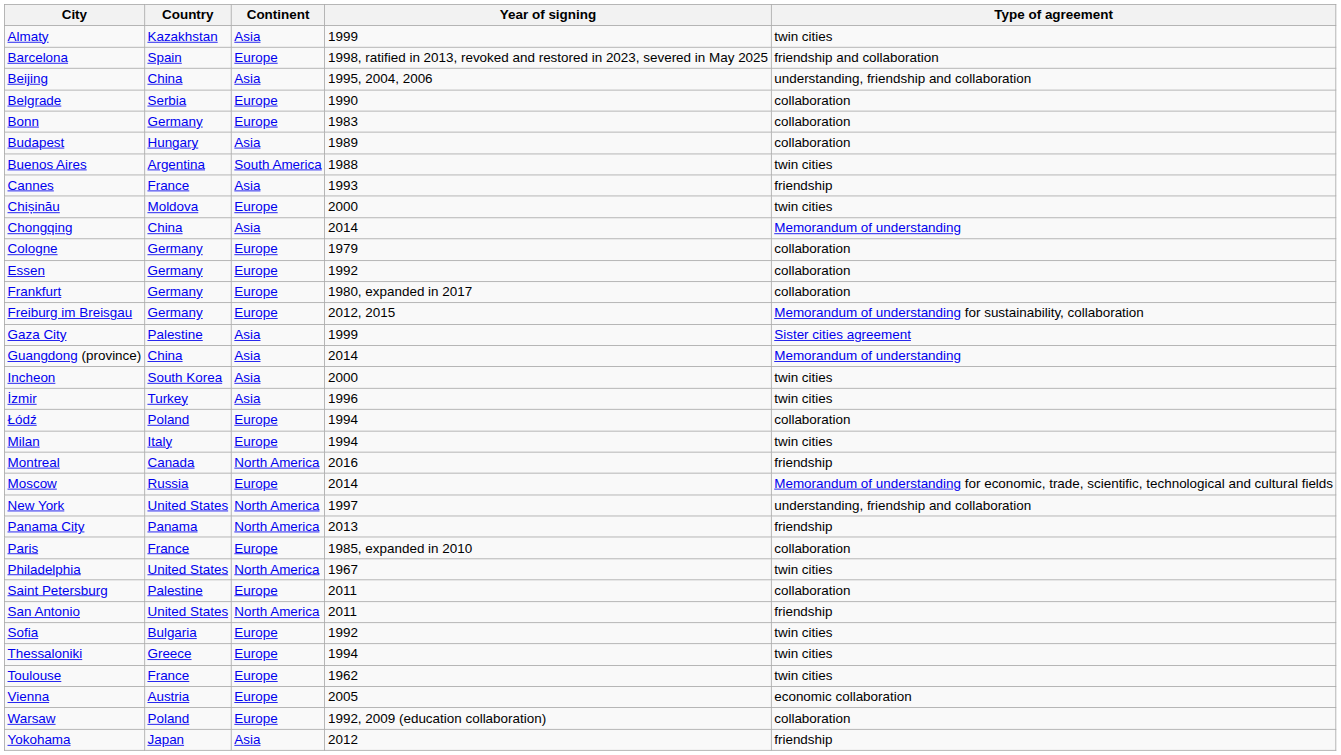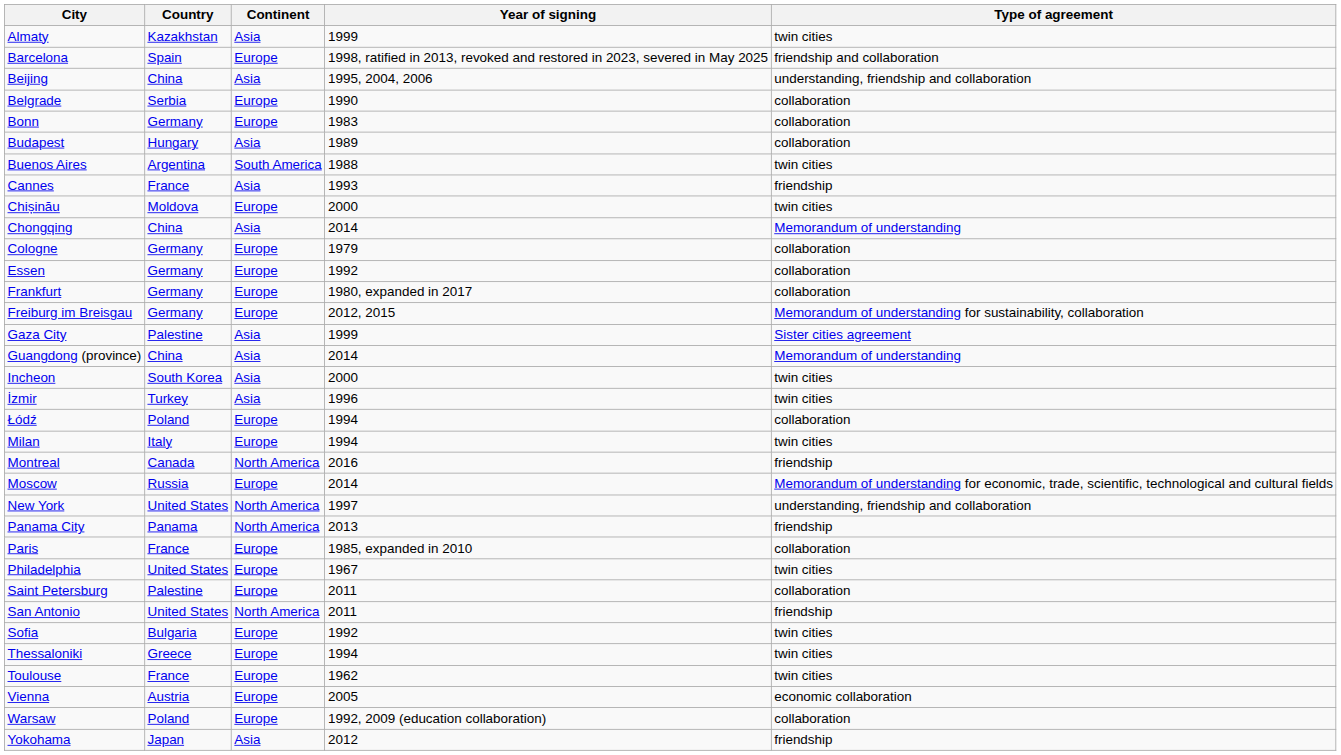Philadelphia | Continent: North America -> Europe
